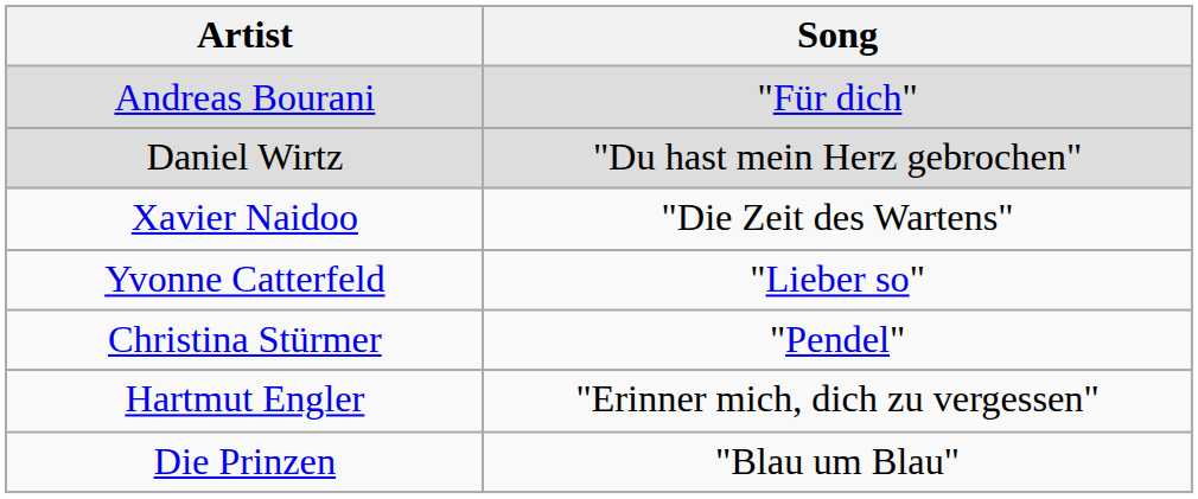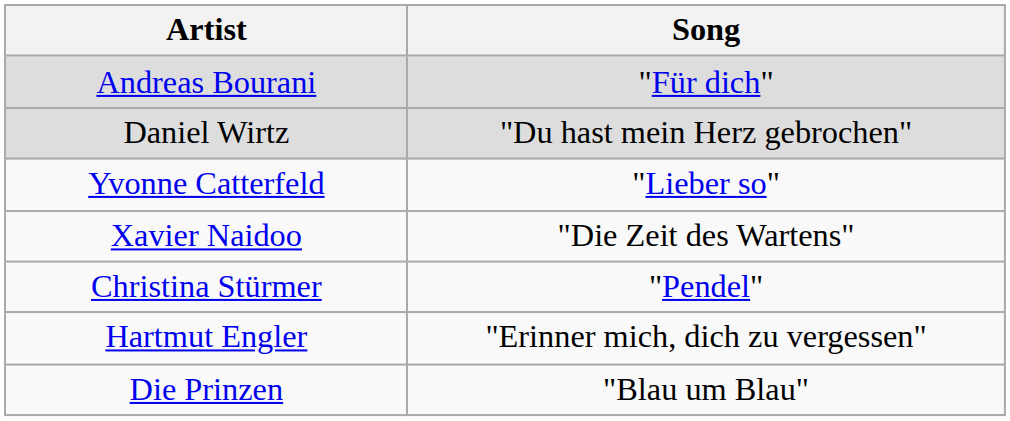rows swapped: Xavier Naidoo <-> Yvonne Catterfeld
